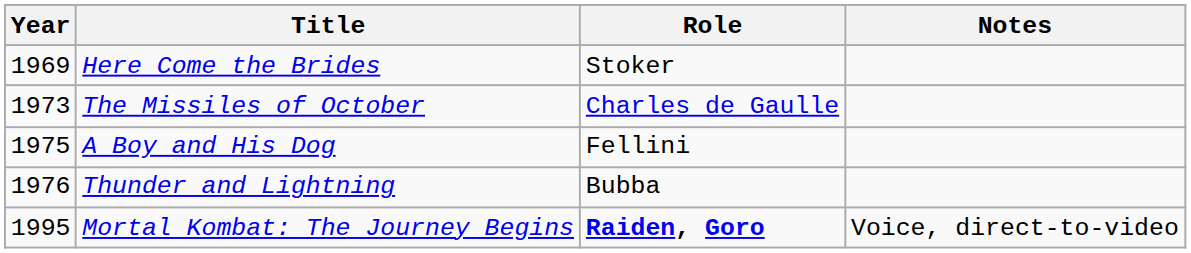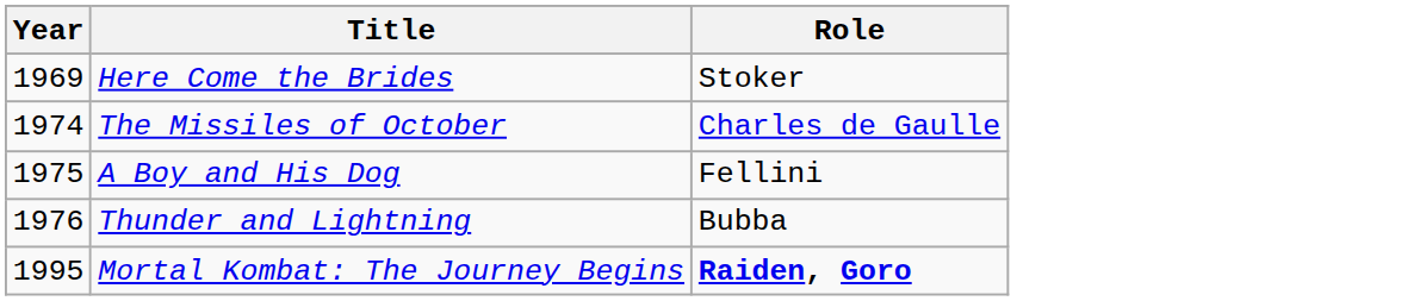- column: Notes | Voice, direct-to-video
The Missiles of October | Year: 1973 -> 1974
